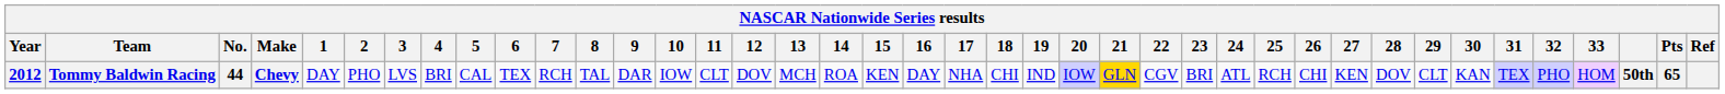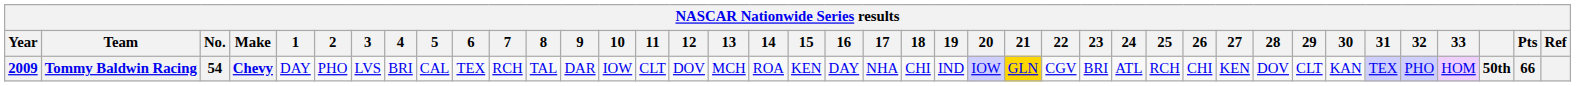Tommy Baldwin Racing | Year: 2012 -> 2009
Tommy Baldwin Racing | No.: 44 -> 54
Tommy Baldwin Racing | Pts: 65 -> 66
